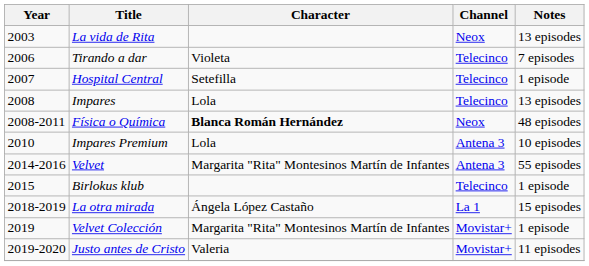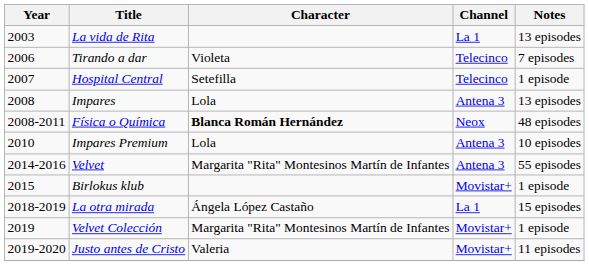La vida de Rita | Channel: Neox -> La 1
Impares | Channel: Telecinco -> Antena 3
Birlokus klub | Channel: Telecinco -> Movistar+
